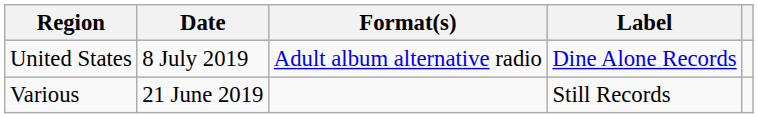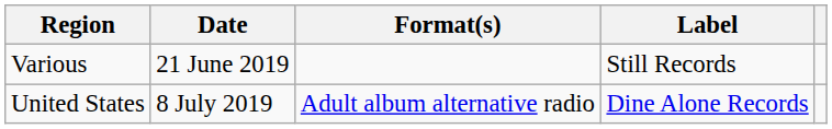rows swapped: Various <-> United States
